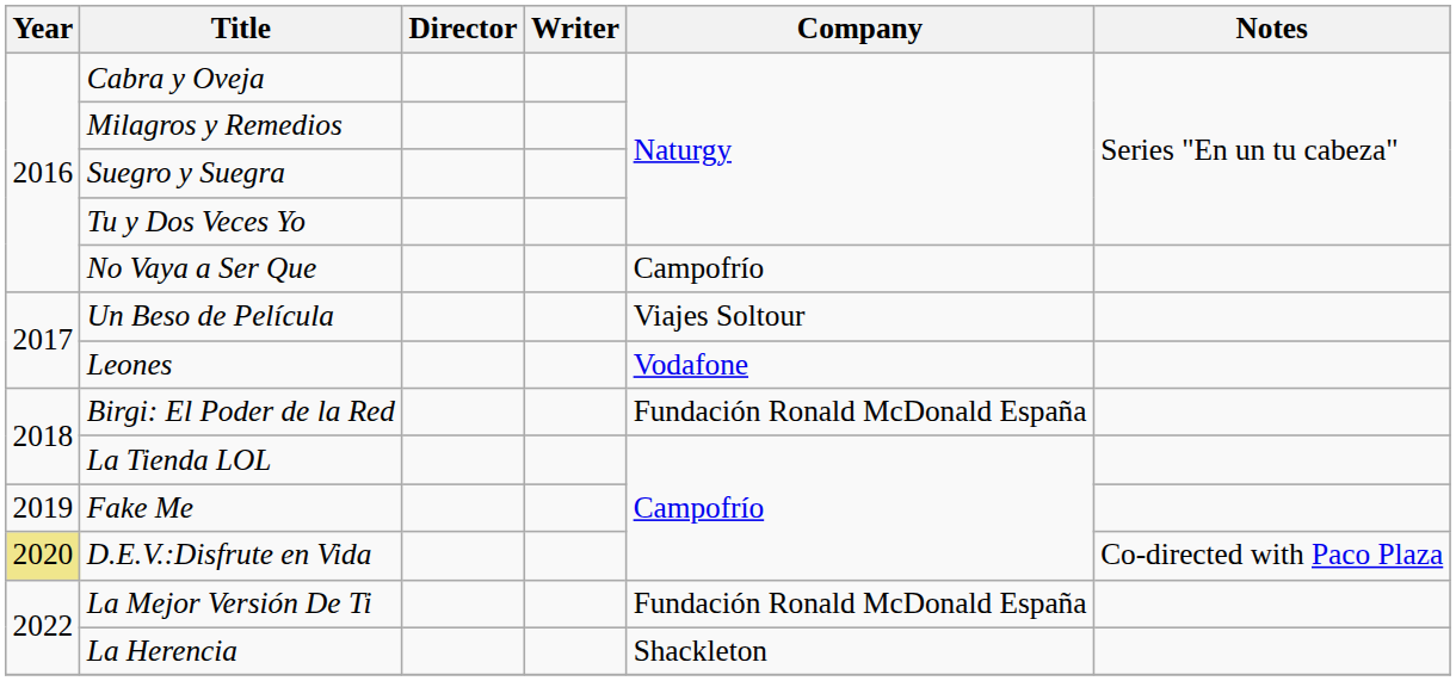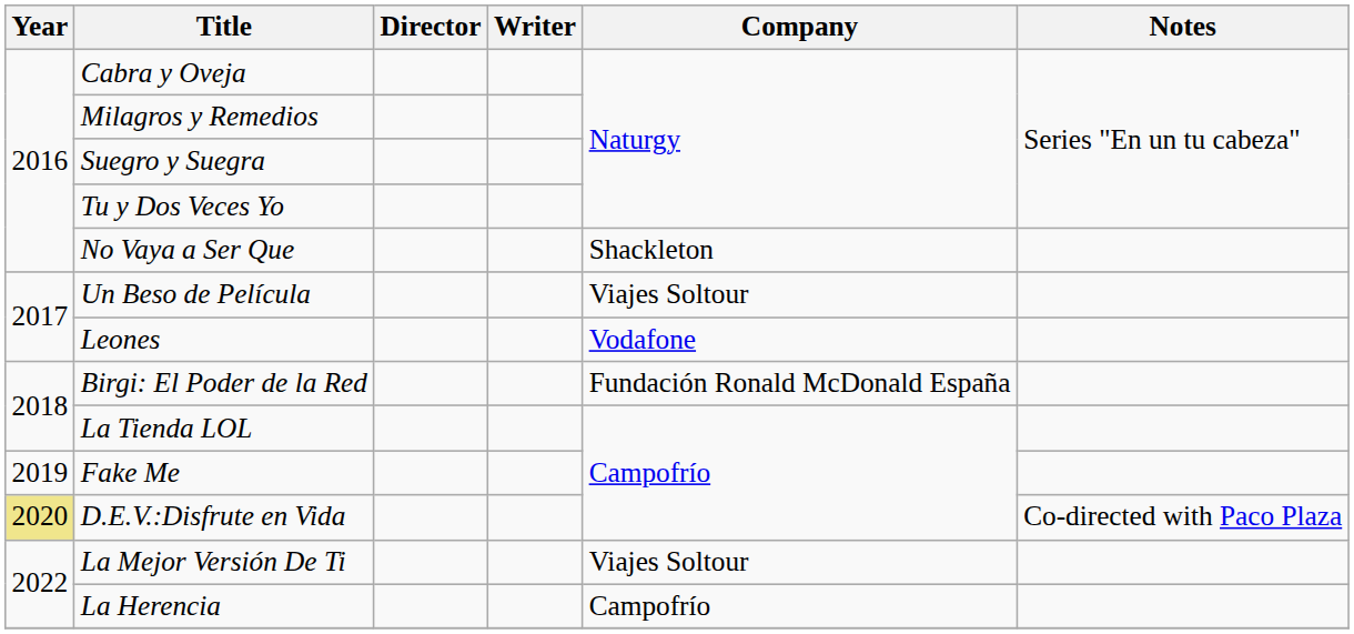No Vaya a Ser Que | Company: Campofrío -> Shackleton
La Mejor Versión De Ti | Company: Fundación Ronald McDonald España -> Viajes Soltour
La Herencia | Company: Shackleton -> Campofrío
